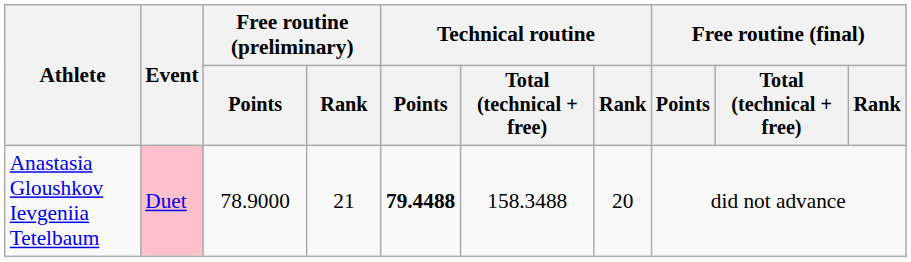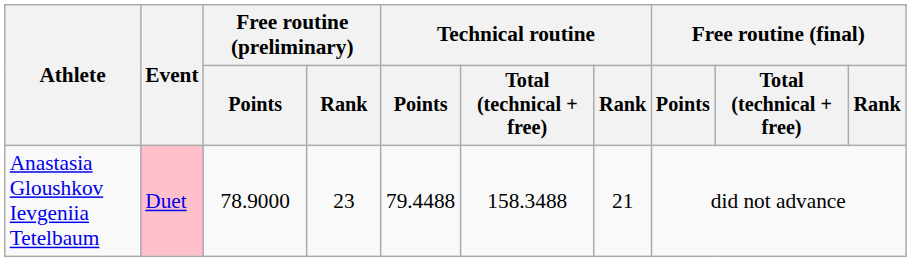Anastasia Gloushkov Ievgeniia Tetelbaum | Free routine (preliminary) / Rank: 21 -> 23
Anastasia Gloushkov Ievgeniia Tetelbaum | Technical routine / Points: bold -> normal
Anastasia Gloushkov Ievgeniia Tetelbaum | Technical routine / Rank: 20 -> 21
